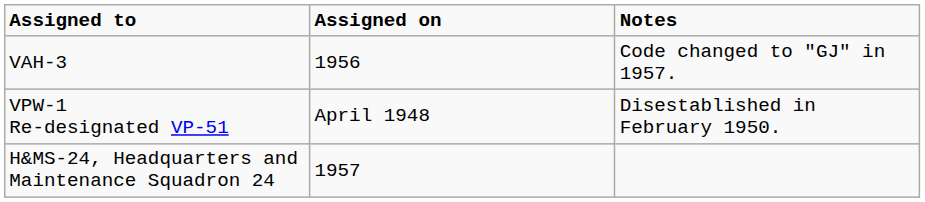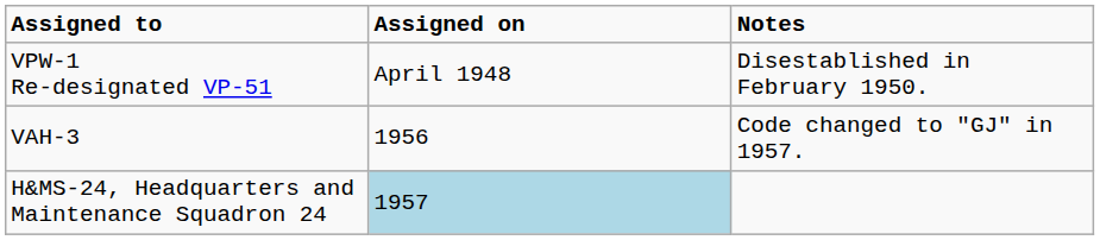rows swapped: VPW-1 Re-designated VP-51 <-> VAH-3
H&MS-24, Headquarters and Maintenance Squadron 24 | Assigned on: no background -> lightblue background
